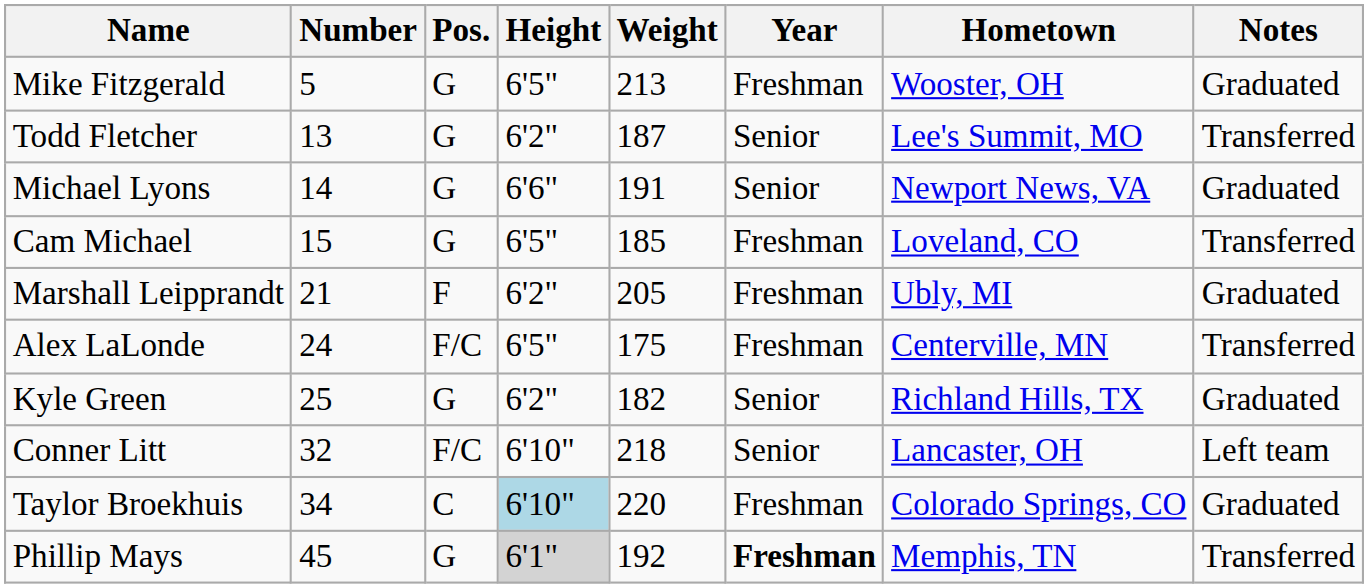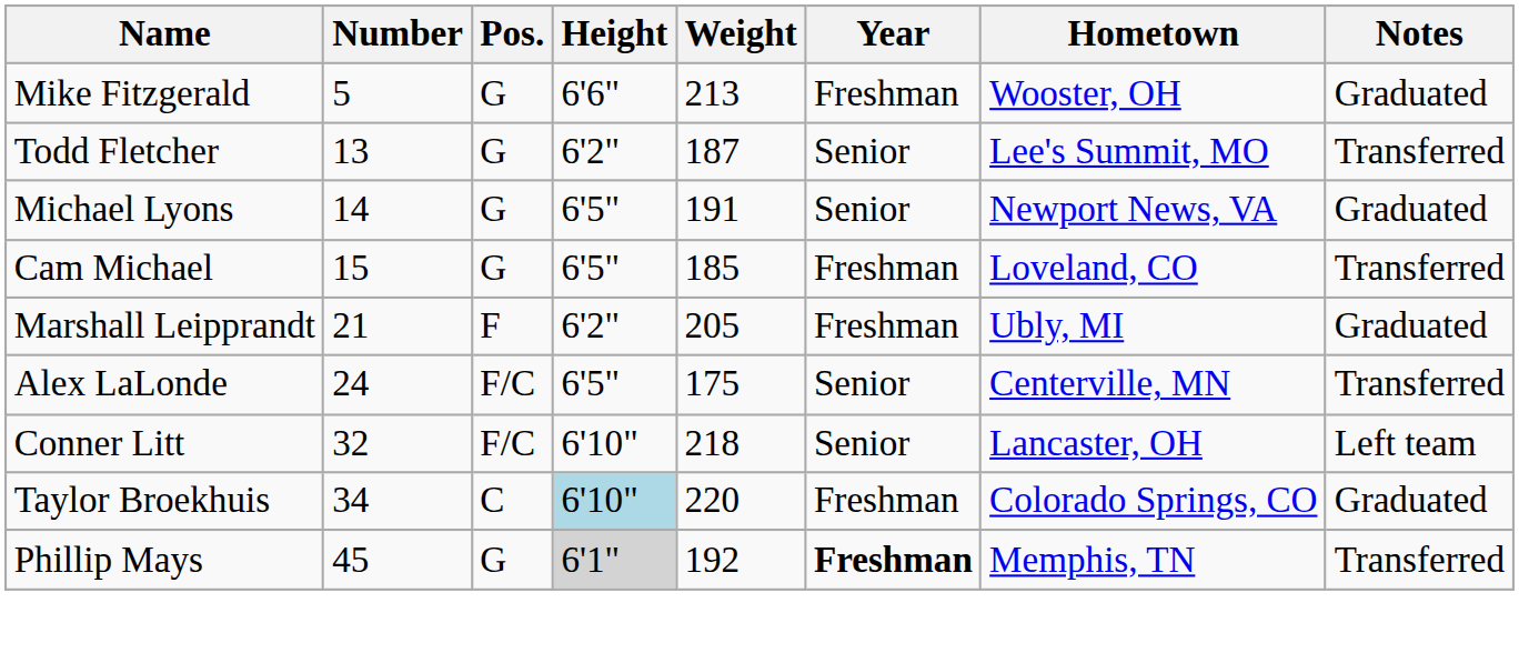Mike Fitzgerald | Height: 6'5" -> 6'6"
Michael Lyons | Height: 6'6" -> 6'5"
Alex LaLonde | Year: Freshman -> Senior
- row: Kyle Green | 25 | G | 6'2" | 182 | Senior | Richland Hills, TX | Graduated
